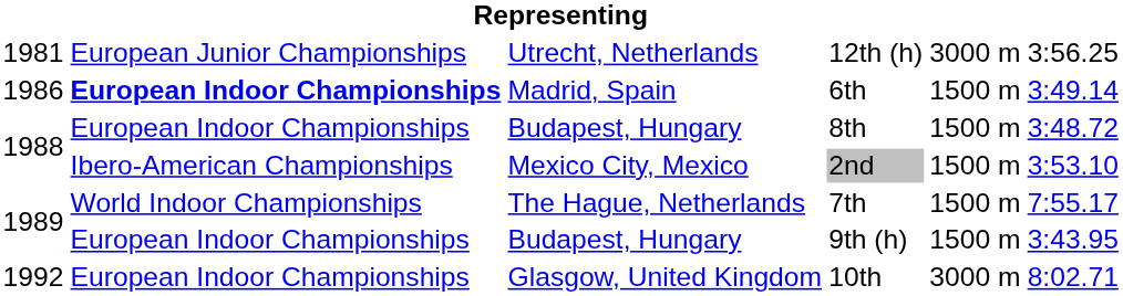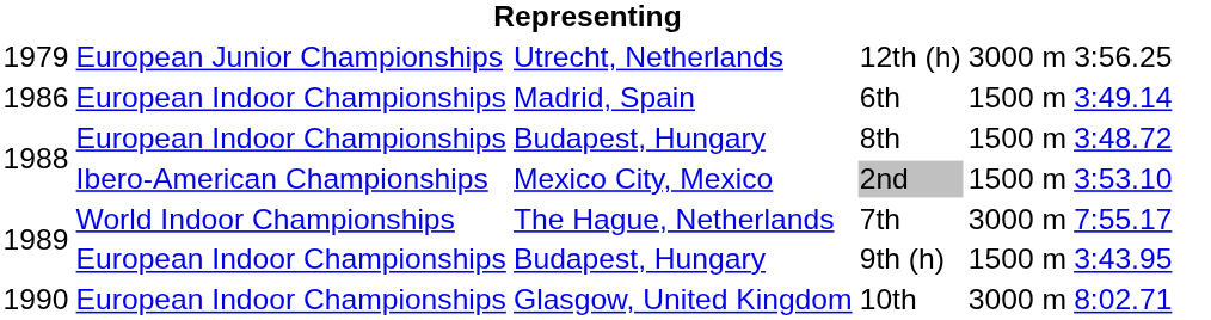12th (h) | column 1: 1981 -> 1979
6th | column 2: bold -> normal
7th | column 5: 1500 m -> 3000 m
10th | column 1: 1992 -> 1990
